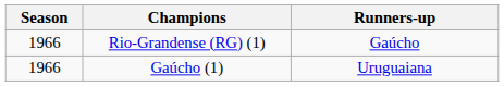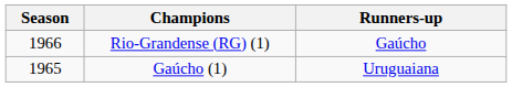Gaúcho (1) | Season: 1966 -> 1965
